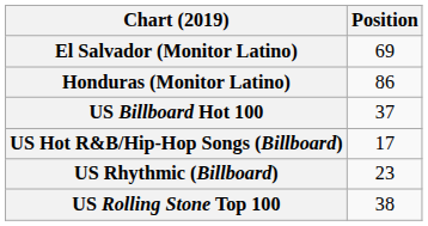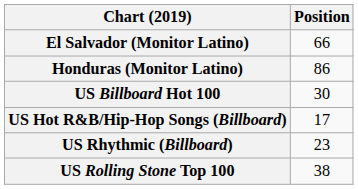El Salvador (Monitor Latino) | Position: 69 -> 66
US Billboard Hot 100 | Position: 37 -> 30
